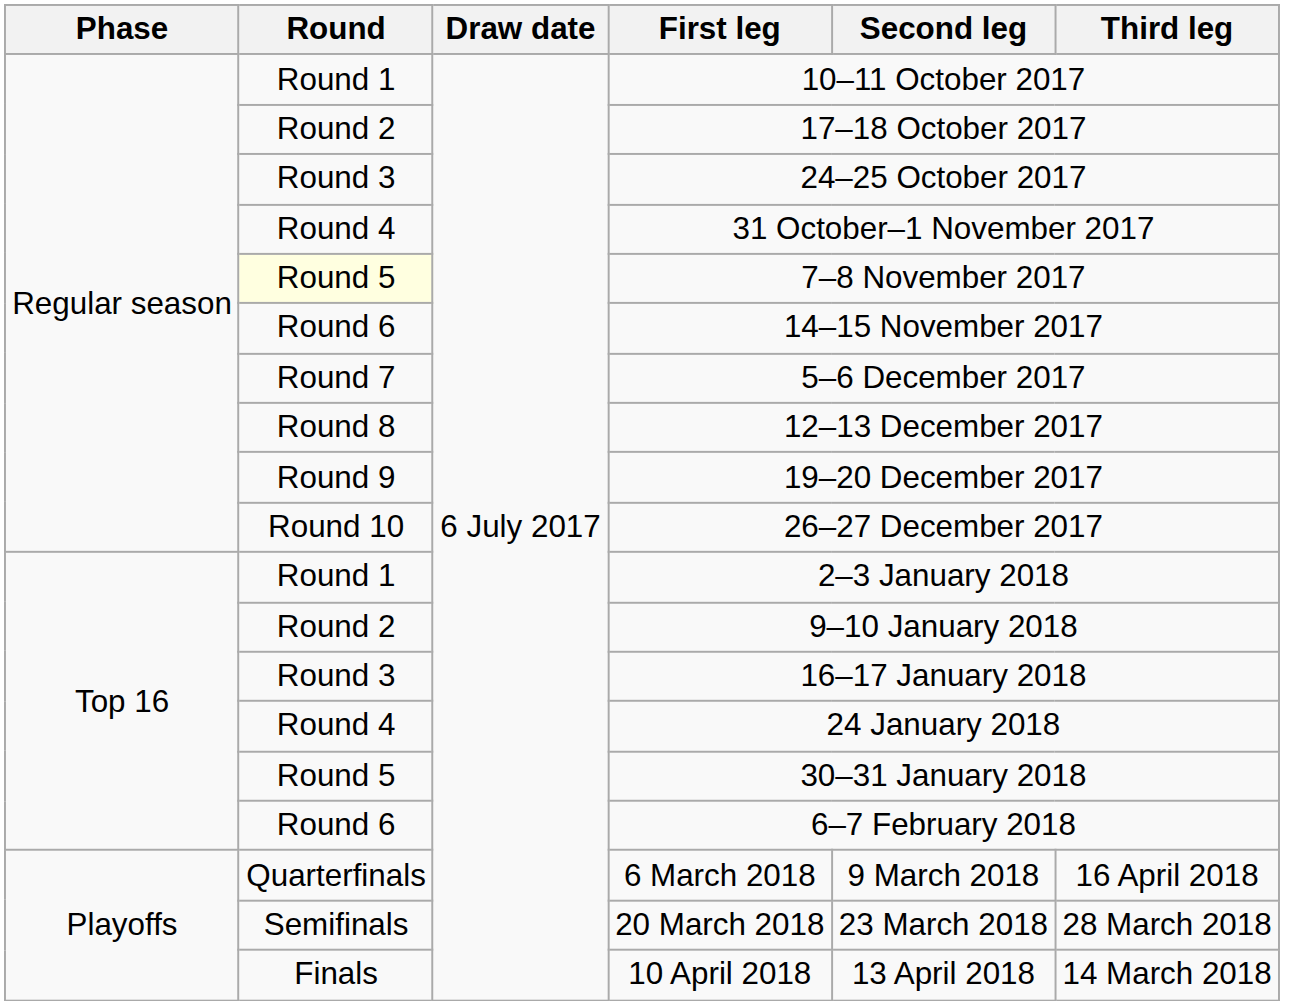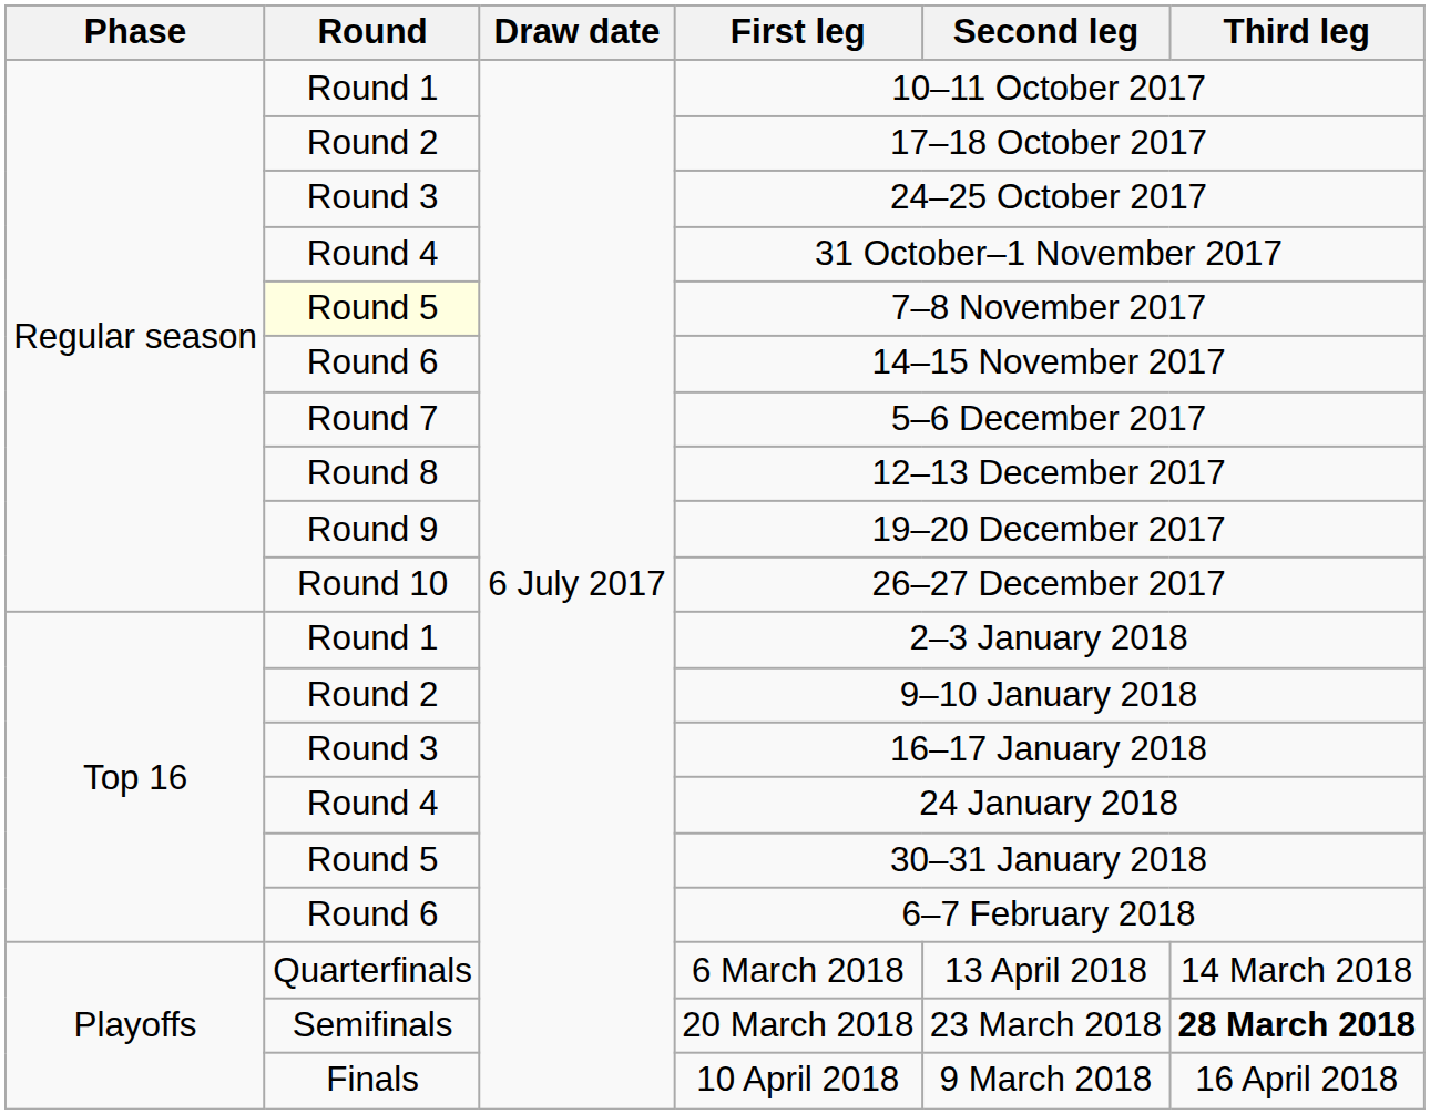6 March 2018 | Second leg: 9 March 2018 -> 13 April 2018
6 March 2018 | Third leg: 16 April 2018 -> 14 March 2018
20 March 2018 | Third leg: normal -> bold
10 April 2018 | Second leg: 13 April 2018 -> 9 March 2018
10 April 2018 | Third leg: 14 March 2018 -> 16 April 2018
